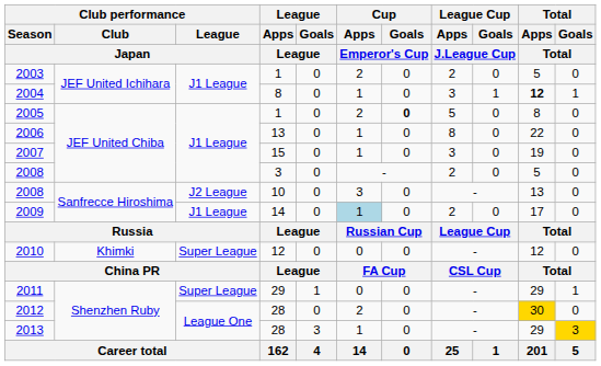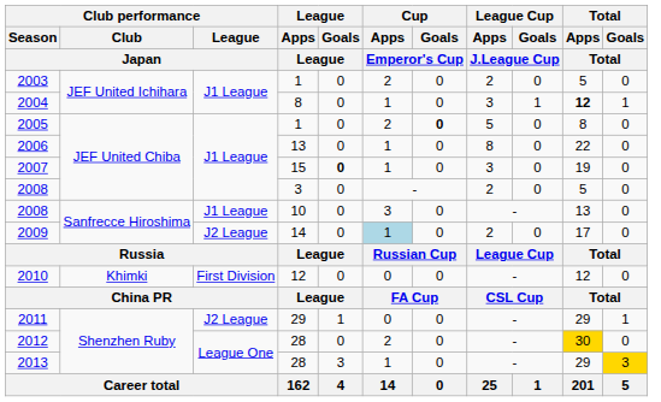2007 | League / Goals / League: normal -> bold
2008 / 10 | Club performance / League / Japan: J2 League -> J1 League
2009 | Club performance / League / Japan: J1 League -> J2 League
2010 | Club performance / League / Japan: Super League -> First Division
2011 | Club performance / League / Japan: Super League -> J2 League
